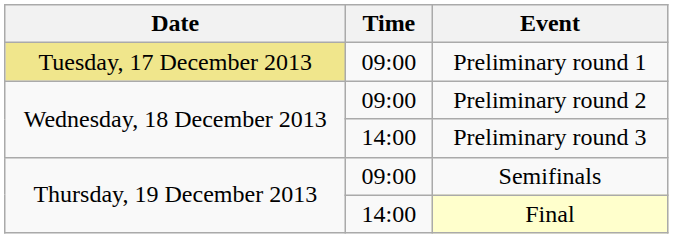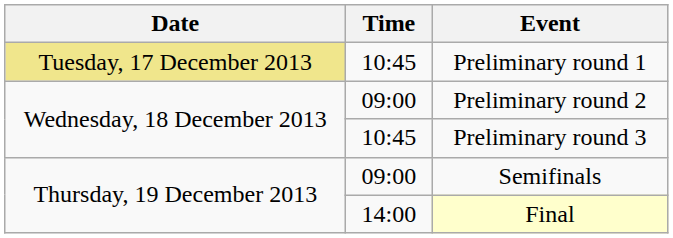Preliminary round 1 | Time: 09:00 -> 10:45
Preliminary round 3 | Time: 14:00 -> 10:45
